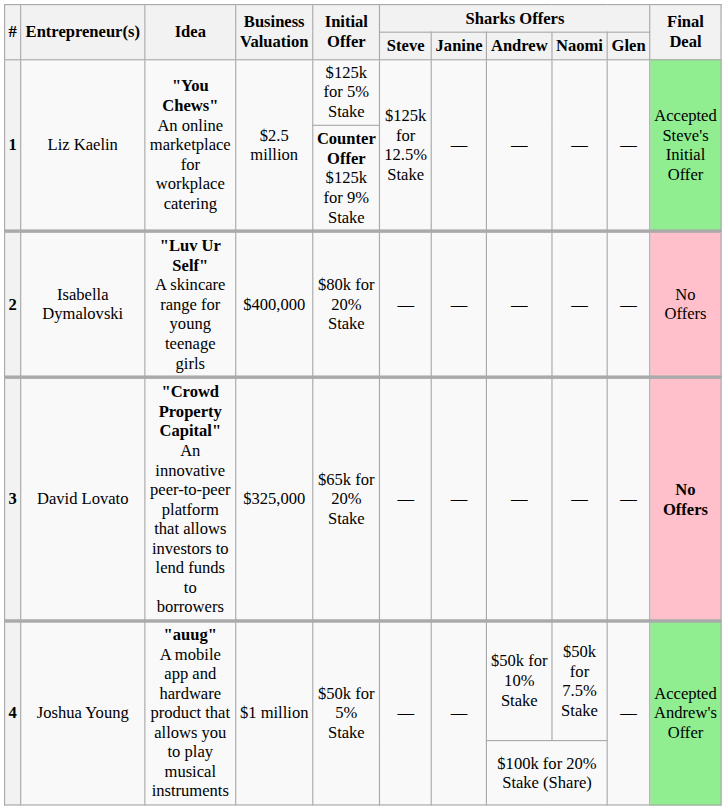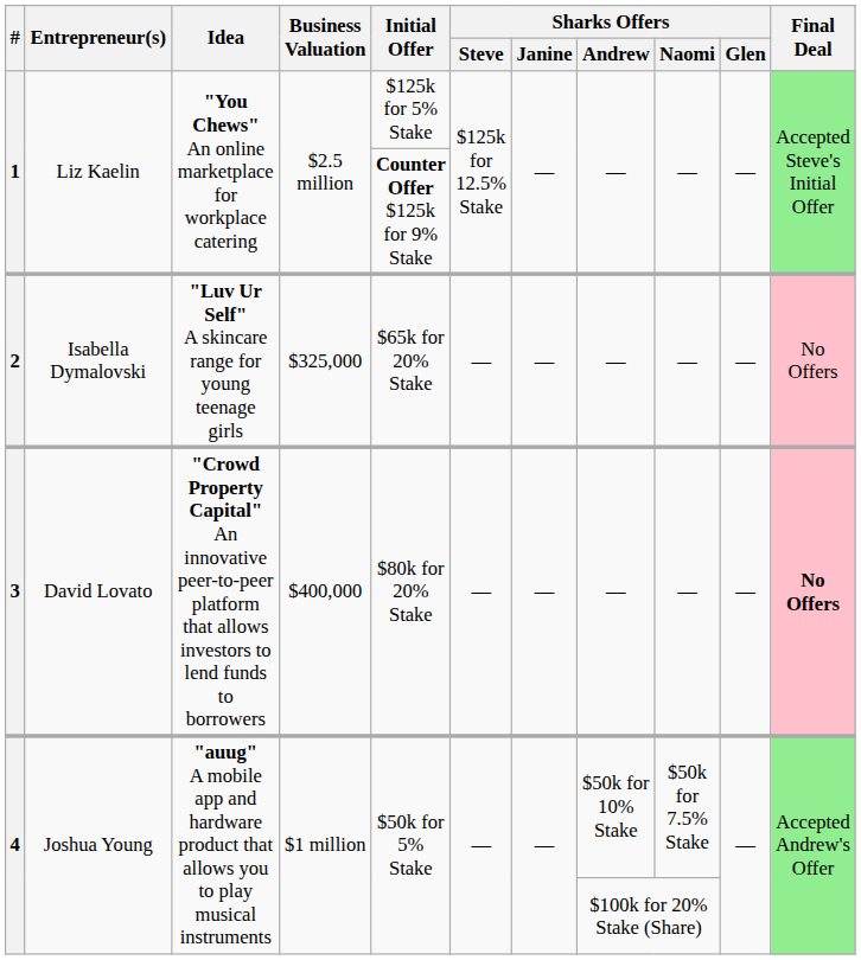2 | Business Valuation: $400,000 -> $325,000
2 | Initial Offer: $80k for 20% Stake -> $65k for 20% Stake
3 | Business Valuation: $325,000 -> $400,000
3 | Initial Offer: $65k for 20% Stake -> $80k for 20% Stake
